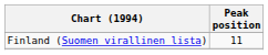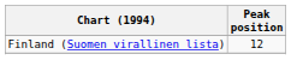Finland (Suomen virallinen lista) | Peak position: 11 -> 12
